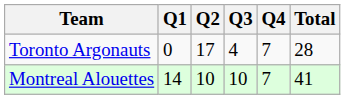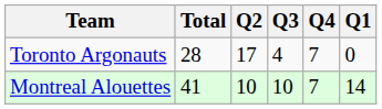columns swapped: Q1 <-> Total
